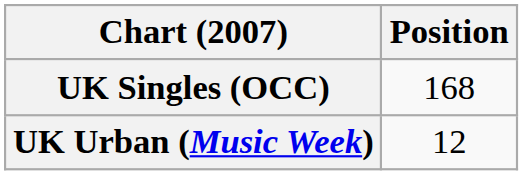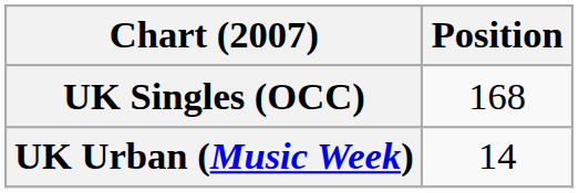UK Urban (Music Week) | Position: 12 -> 14
